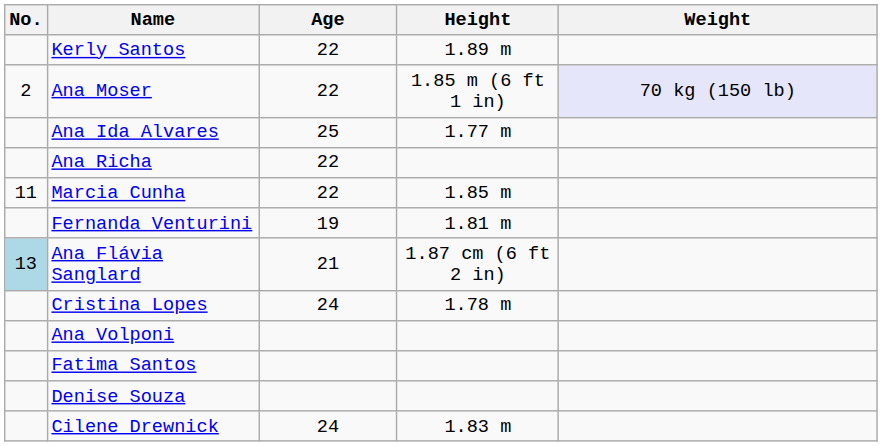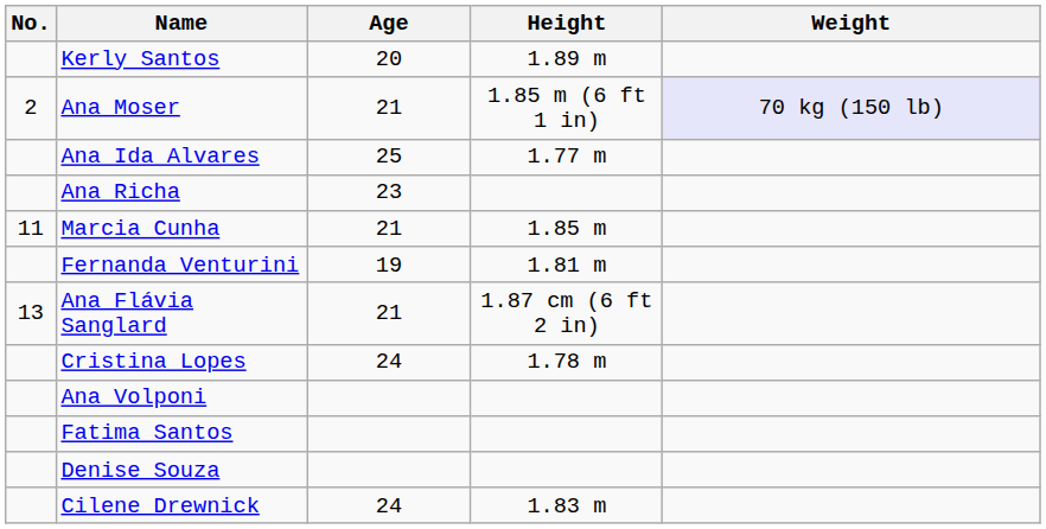Kerly Santos | Age: 22 -> 20
Ana Moser | Age: 22 -> 21
Ana Richa | Age: 22 -> 23
Marcia Cunha | Age: 22 -> 21
Ana Flávia Sanglard | No.: lightblue background -> no background
